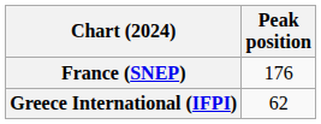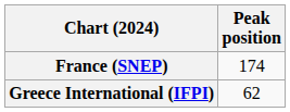France (SNEP) | Peak position: 176 -> 174
